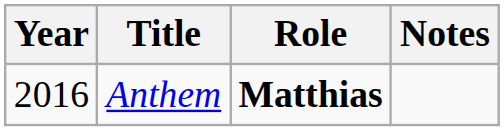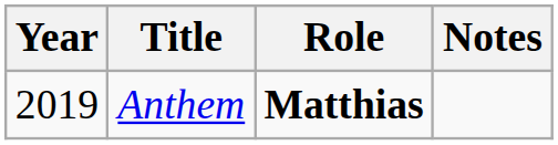Anthem | Year: 2016 -> 2019
